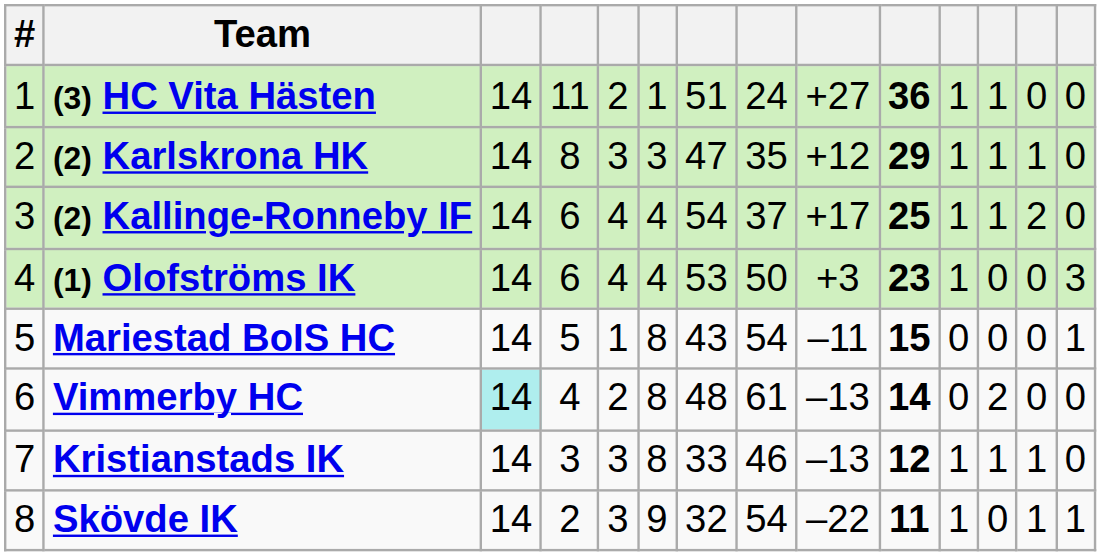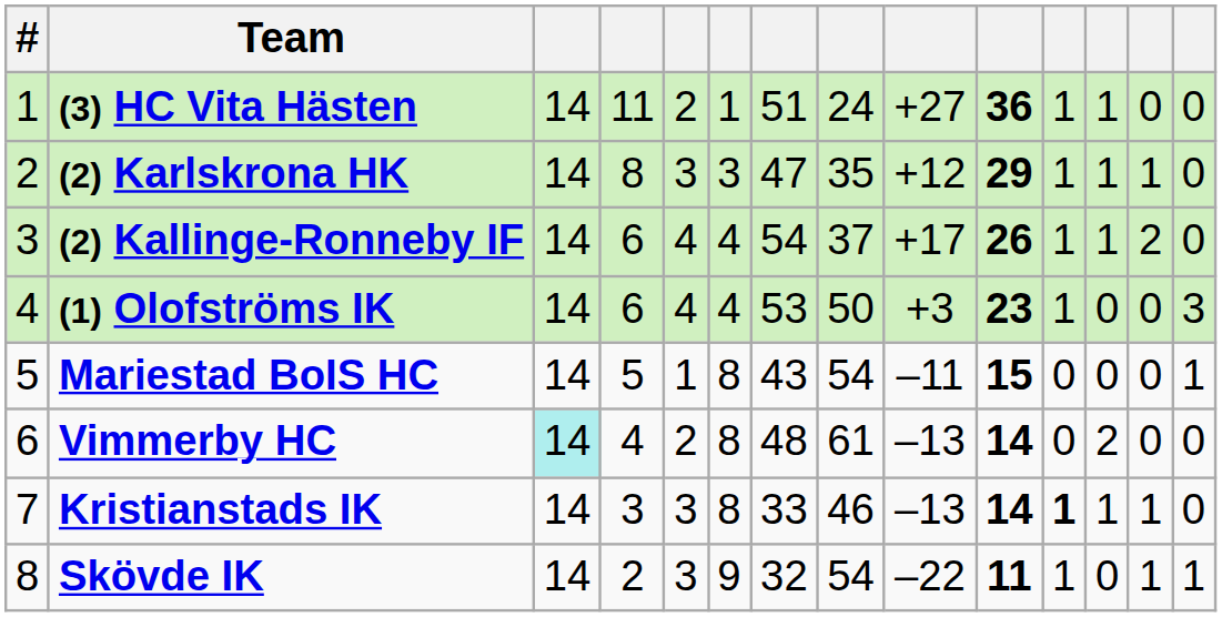(2) Kallinge-Ronneby IF | column 10: 25 -> 26
Kristianstads IK | column 10: 12 -> 14
Kristianstads IK | column 11: normal -> bold
